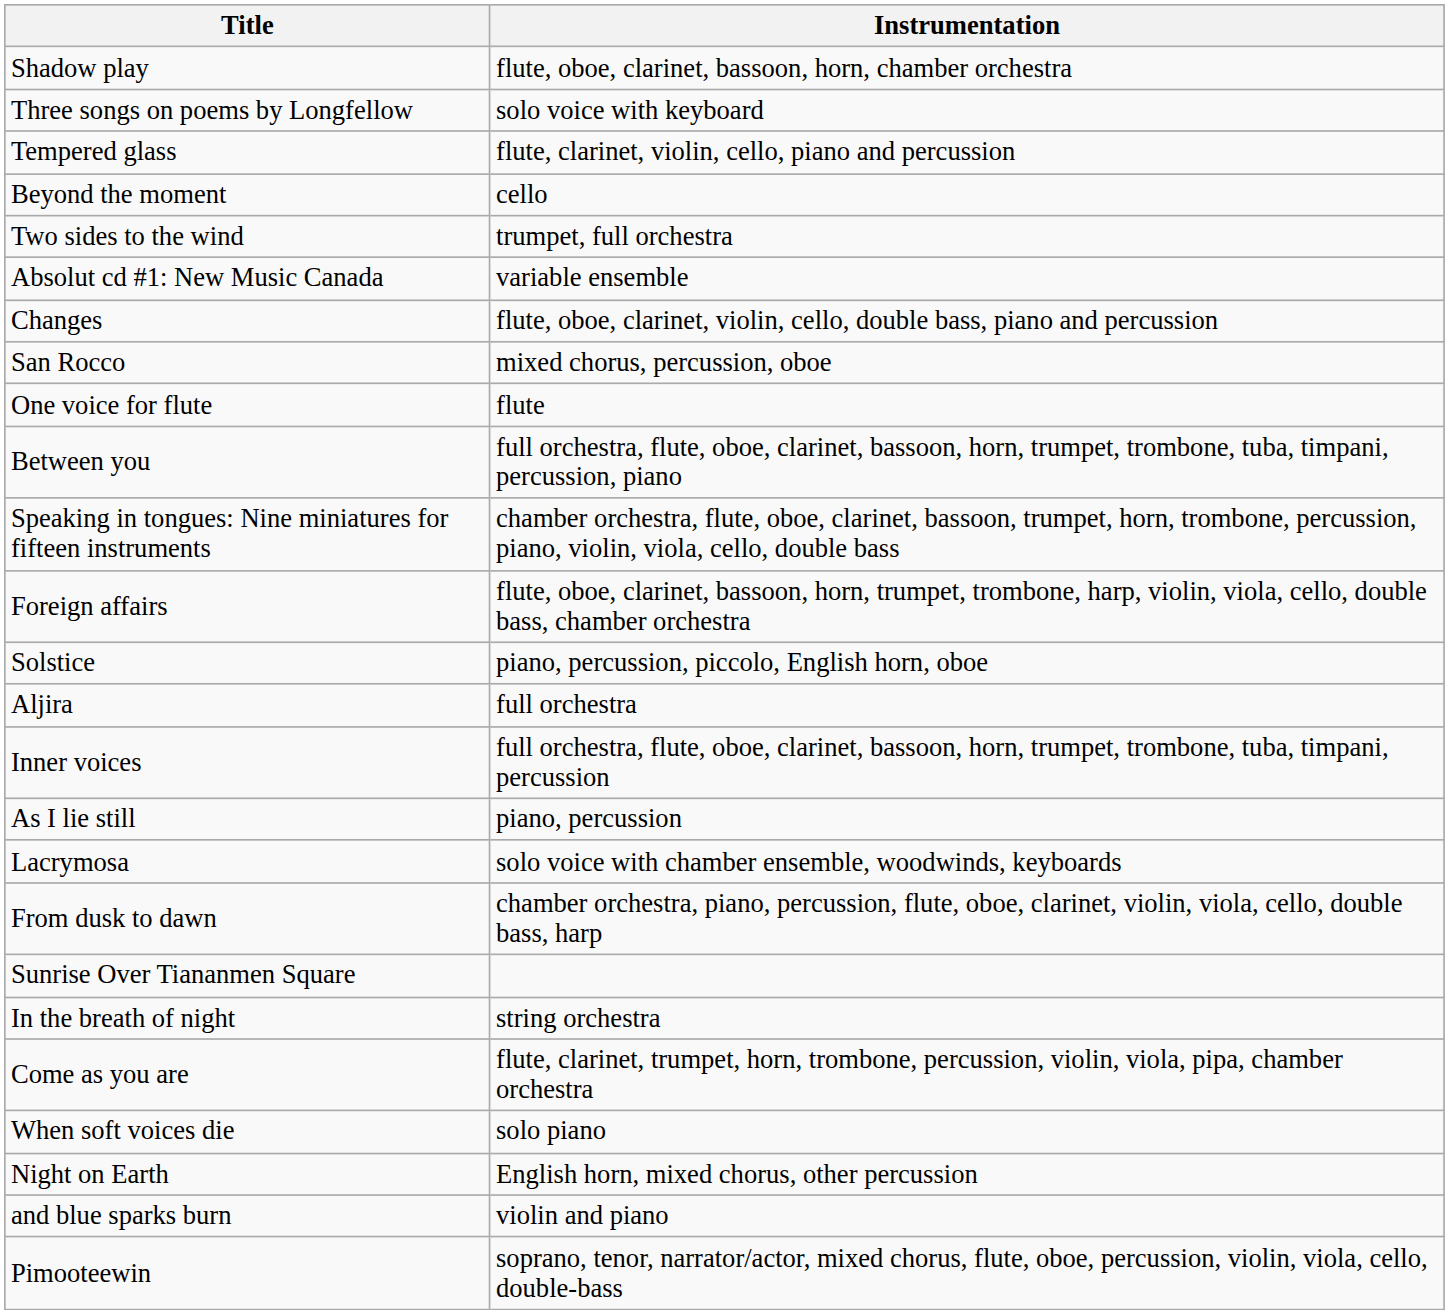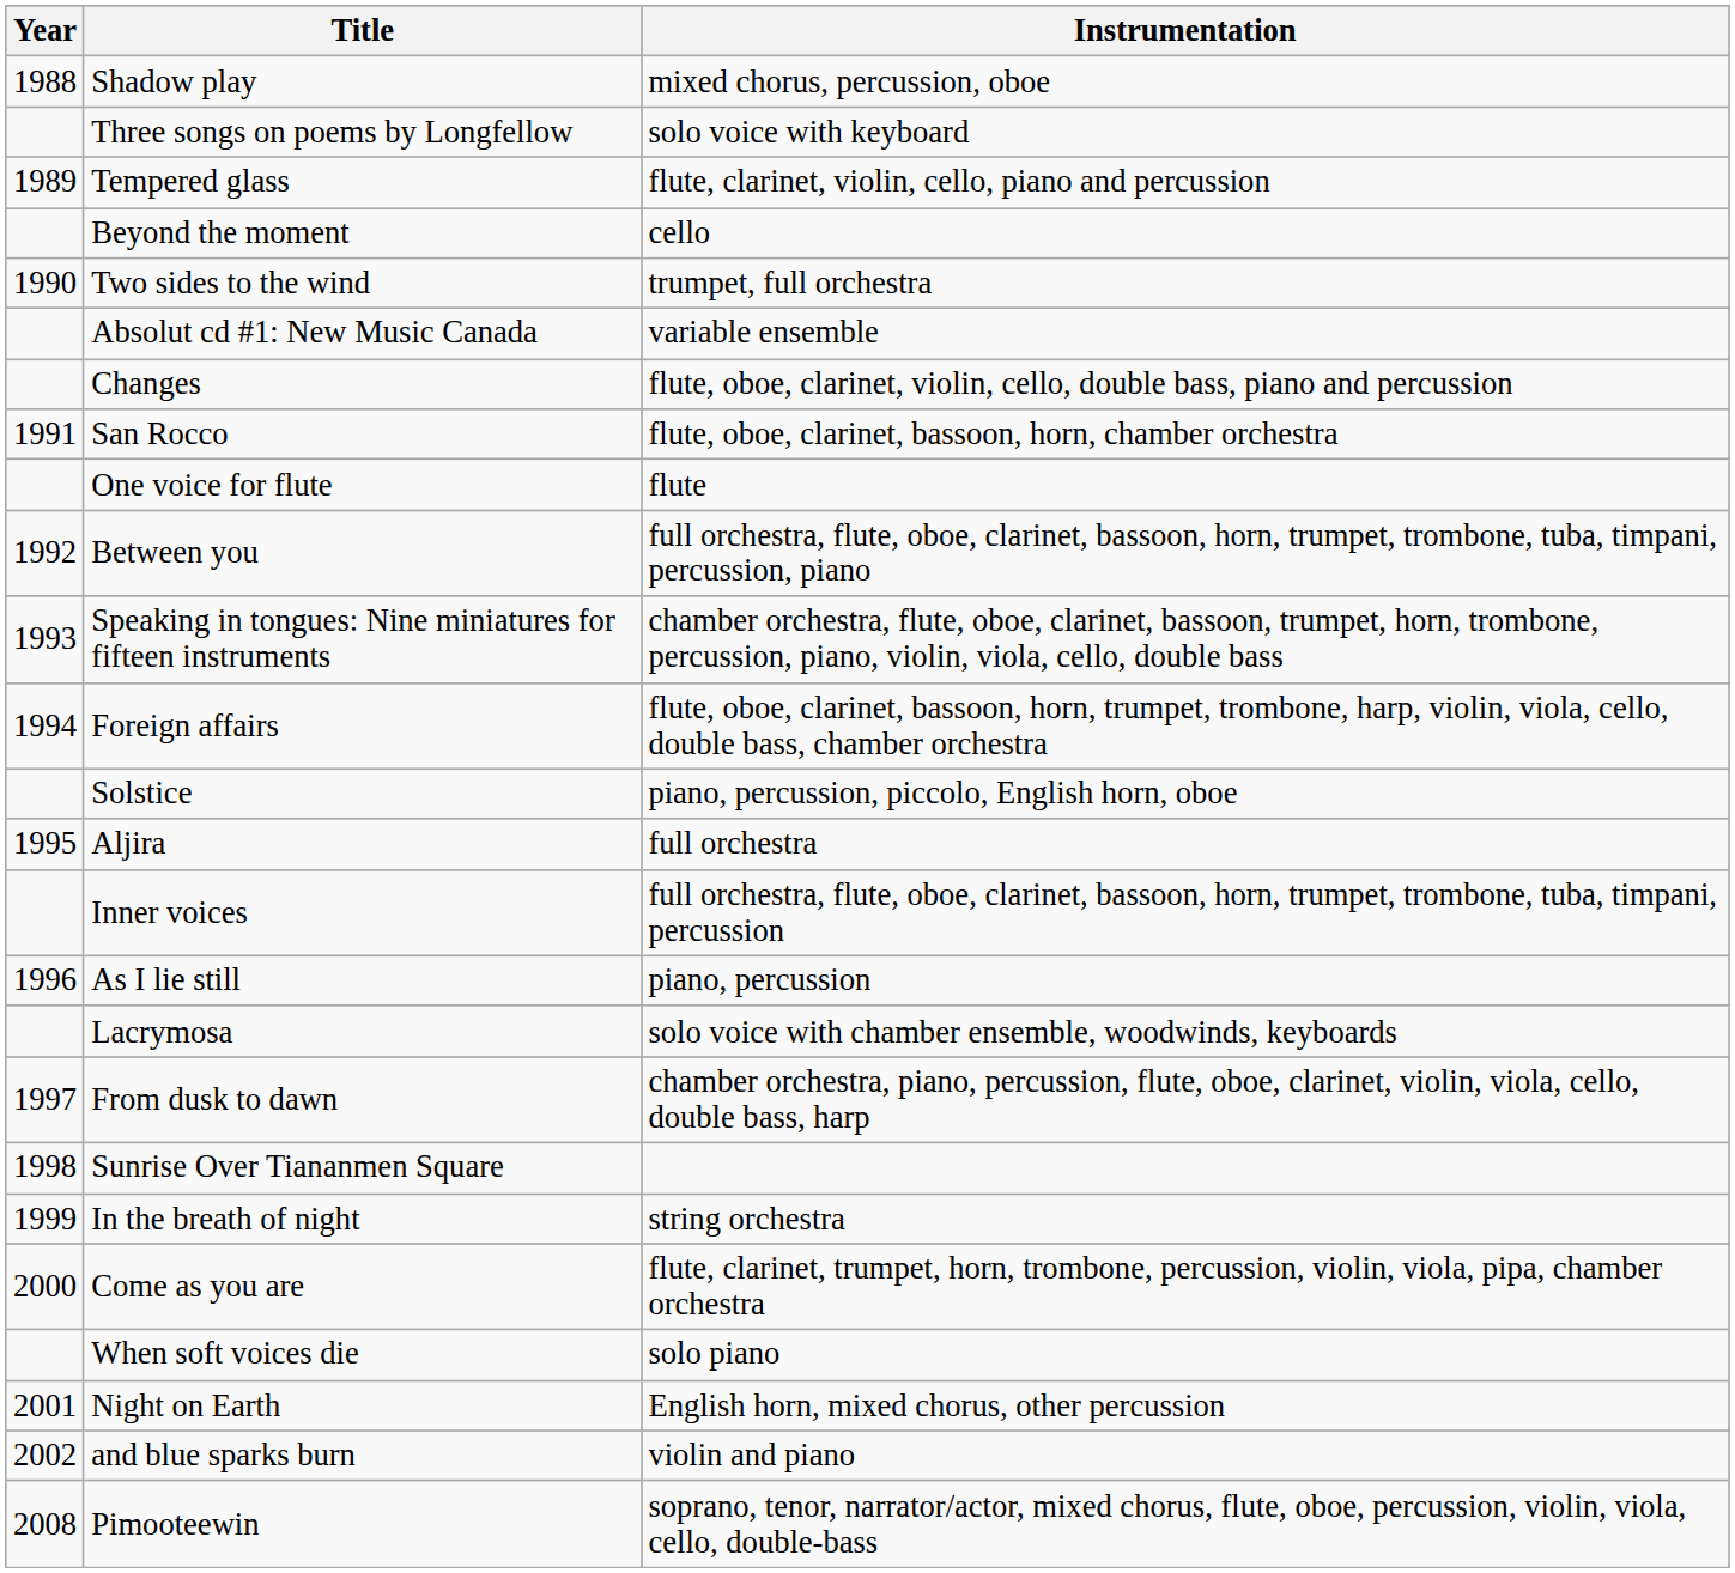+ column: Year | 1988 | 1989 | 1990 | 1991 | 1992 | 1993 | 1994 | 1995 | 1996 | 1997 | 1998 | 1999 | 2000 | 2001 | 2002 | 2008
Shadow play | Instrumentation: flute, oboe, clarinet, bassoon, horn, chamber orchestra -> mixed chorus, percussion, oboe
San Rocco | Instrumentation: mixed chorus, percussion, oboe -> flute, oboe, clarinet, bassoon, horn, chamber orchestra
